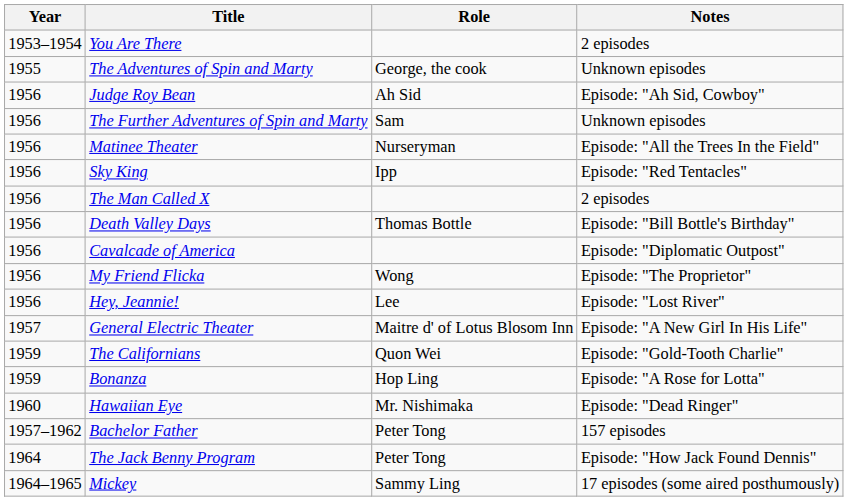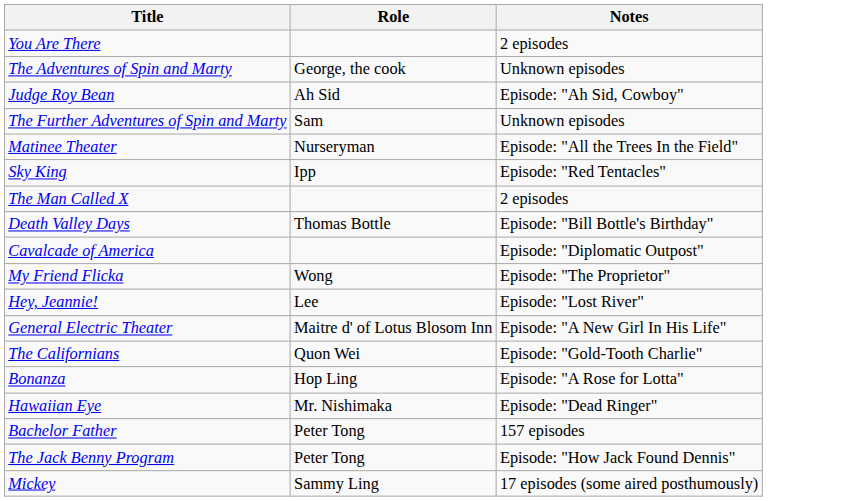- column: Year | 1953–1954 | 1955 | 1956 | 1956 | 1956 | 1956 | 1956 | 1956 | 1956 | 1956 | 1956 | 1957 | 1959 | 1959 | 1960 | 1957–1962 | 1964 | 1964–1965
